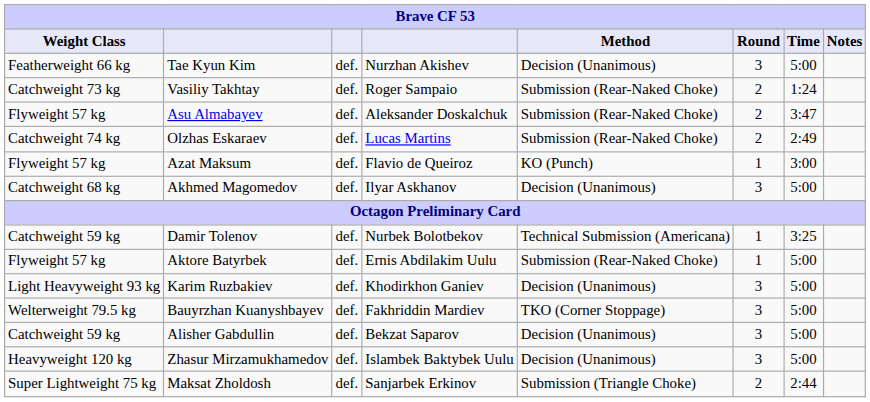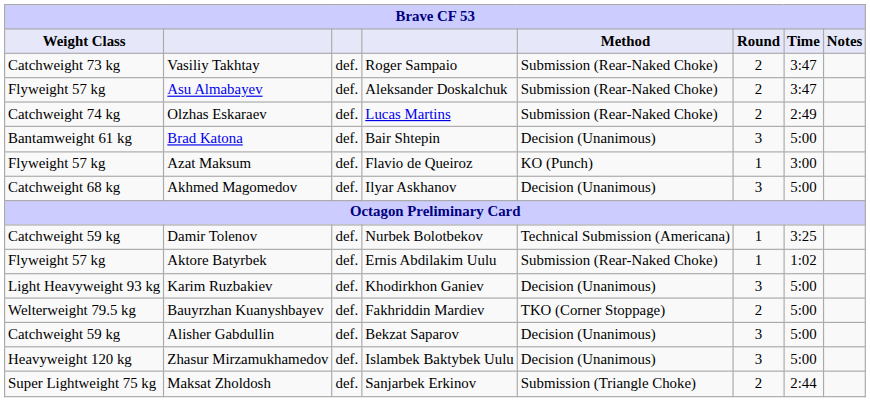- row: Featherweight 66 kg | Tae Kyun Kim | def. | Nurzhan Akishev | Decision (Unanimous) | 3 | 5:00
Vasiliy Takhtay | Time: 1:24 -> 3:47
+ row: Bantamweight 61 kg | Brad Katona | def. | Bair Shtepin | Decision (Unanimous) | 3 | 5:00
Aktore Batyrbek | Time: 5:00 -> 1:02
Bauyrzhan Kuanyshbayev | Round: 3 -> 2
